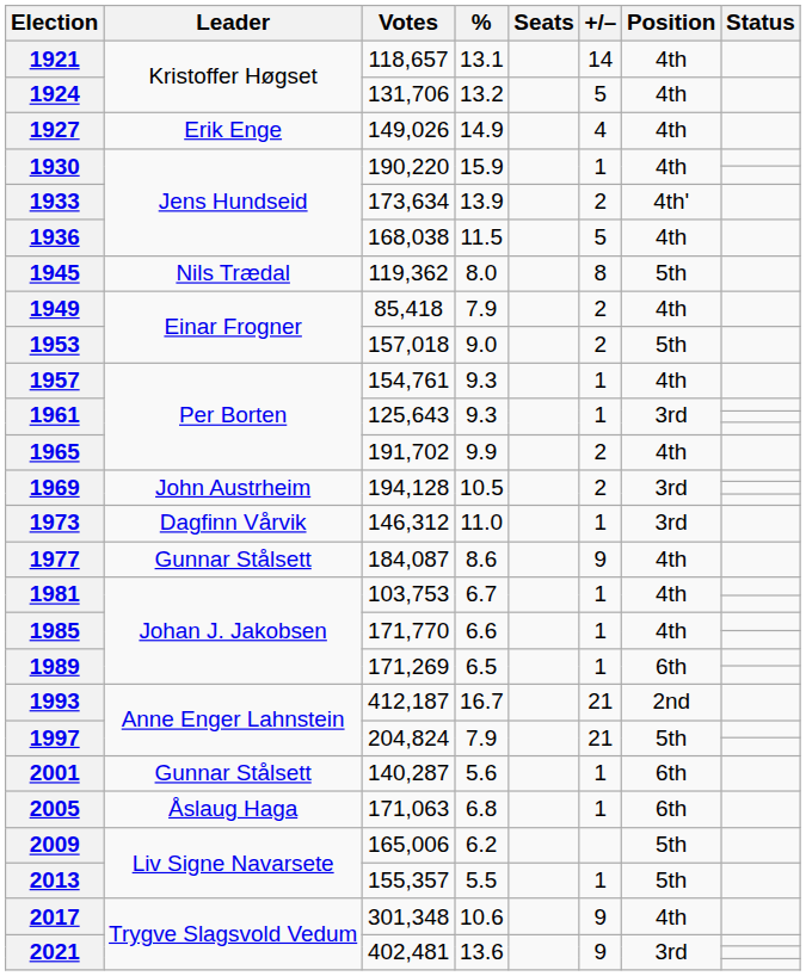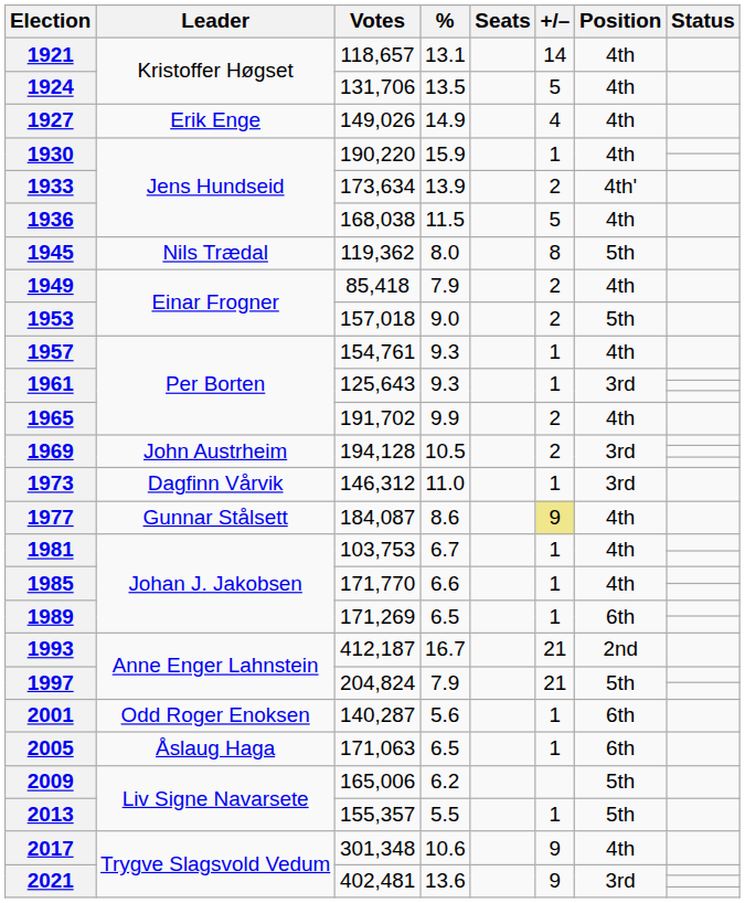1924 | %: 13.2 -> 13.5
1977 | +/–: no background -> khaki background
2001 | Leader: Gunnar Stålsett -> Odd Roger Enoksen
2005 | %: 6.8 -> 6.5
